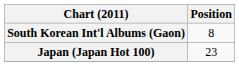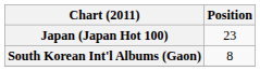rows swapped: Japan (Japan Hot 100) <-> South Korean Int'l Albums (Gaon)
